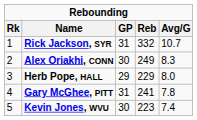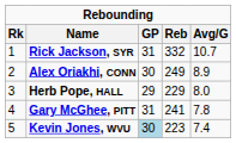Alex Oriakhi, CONN | Avg/G: 8.3 -> 8.9
Kevin Jones, WVU | GP: no background -> lightblue background
